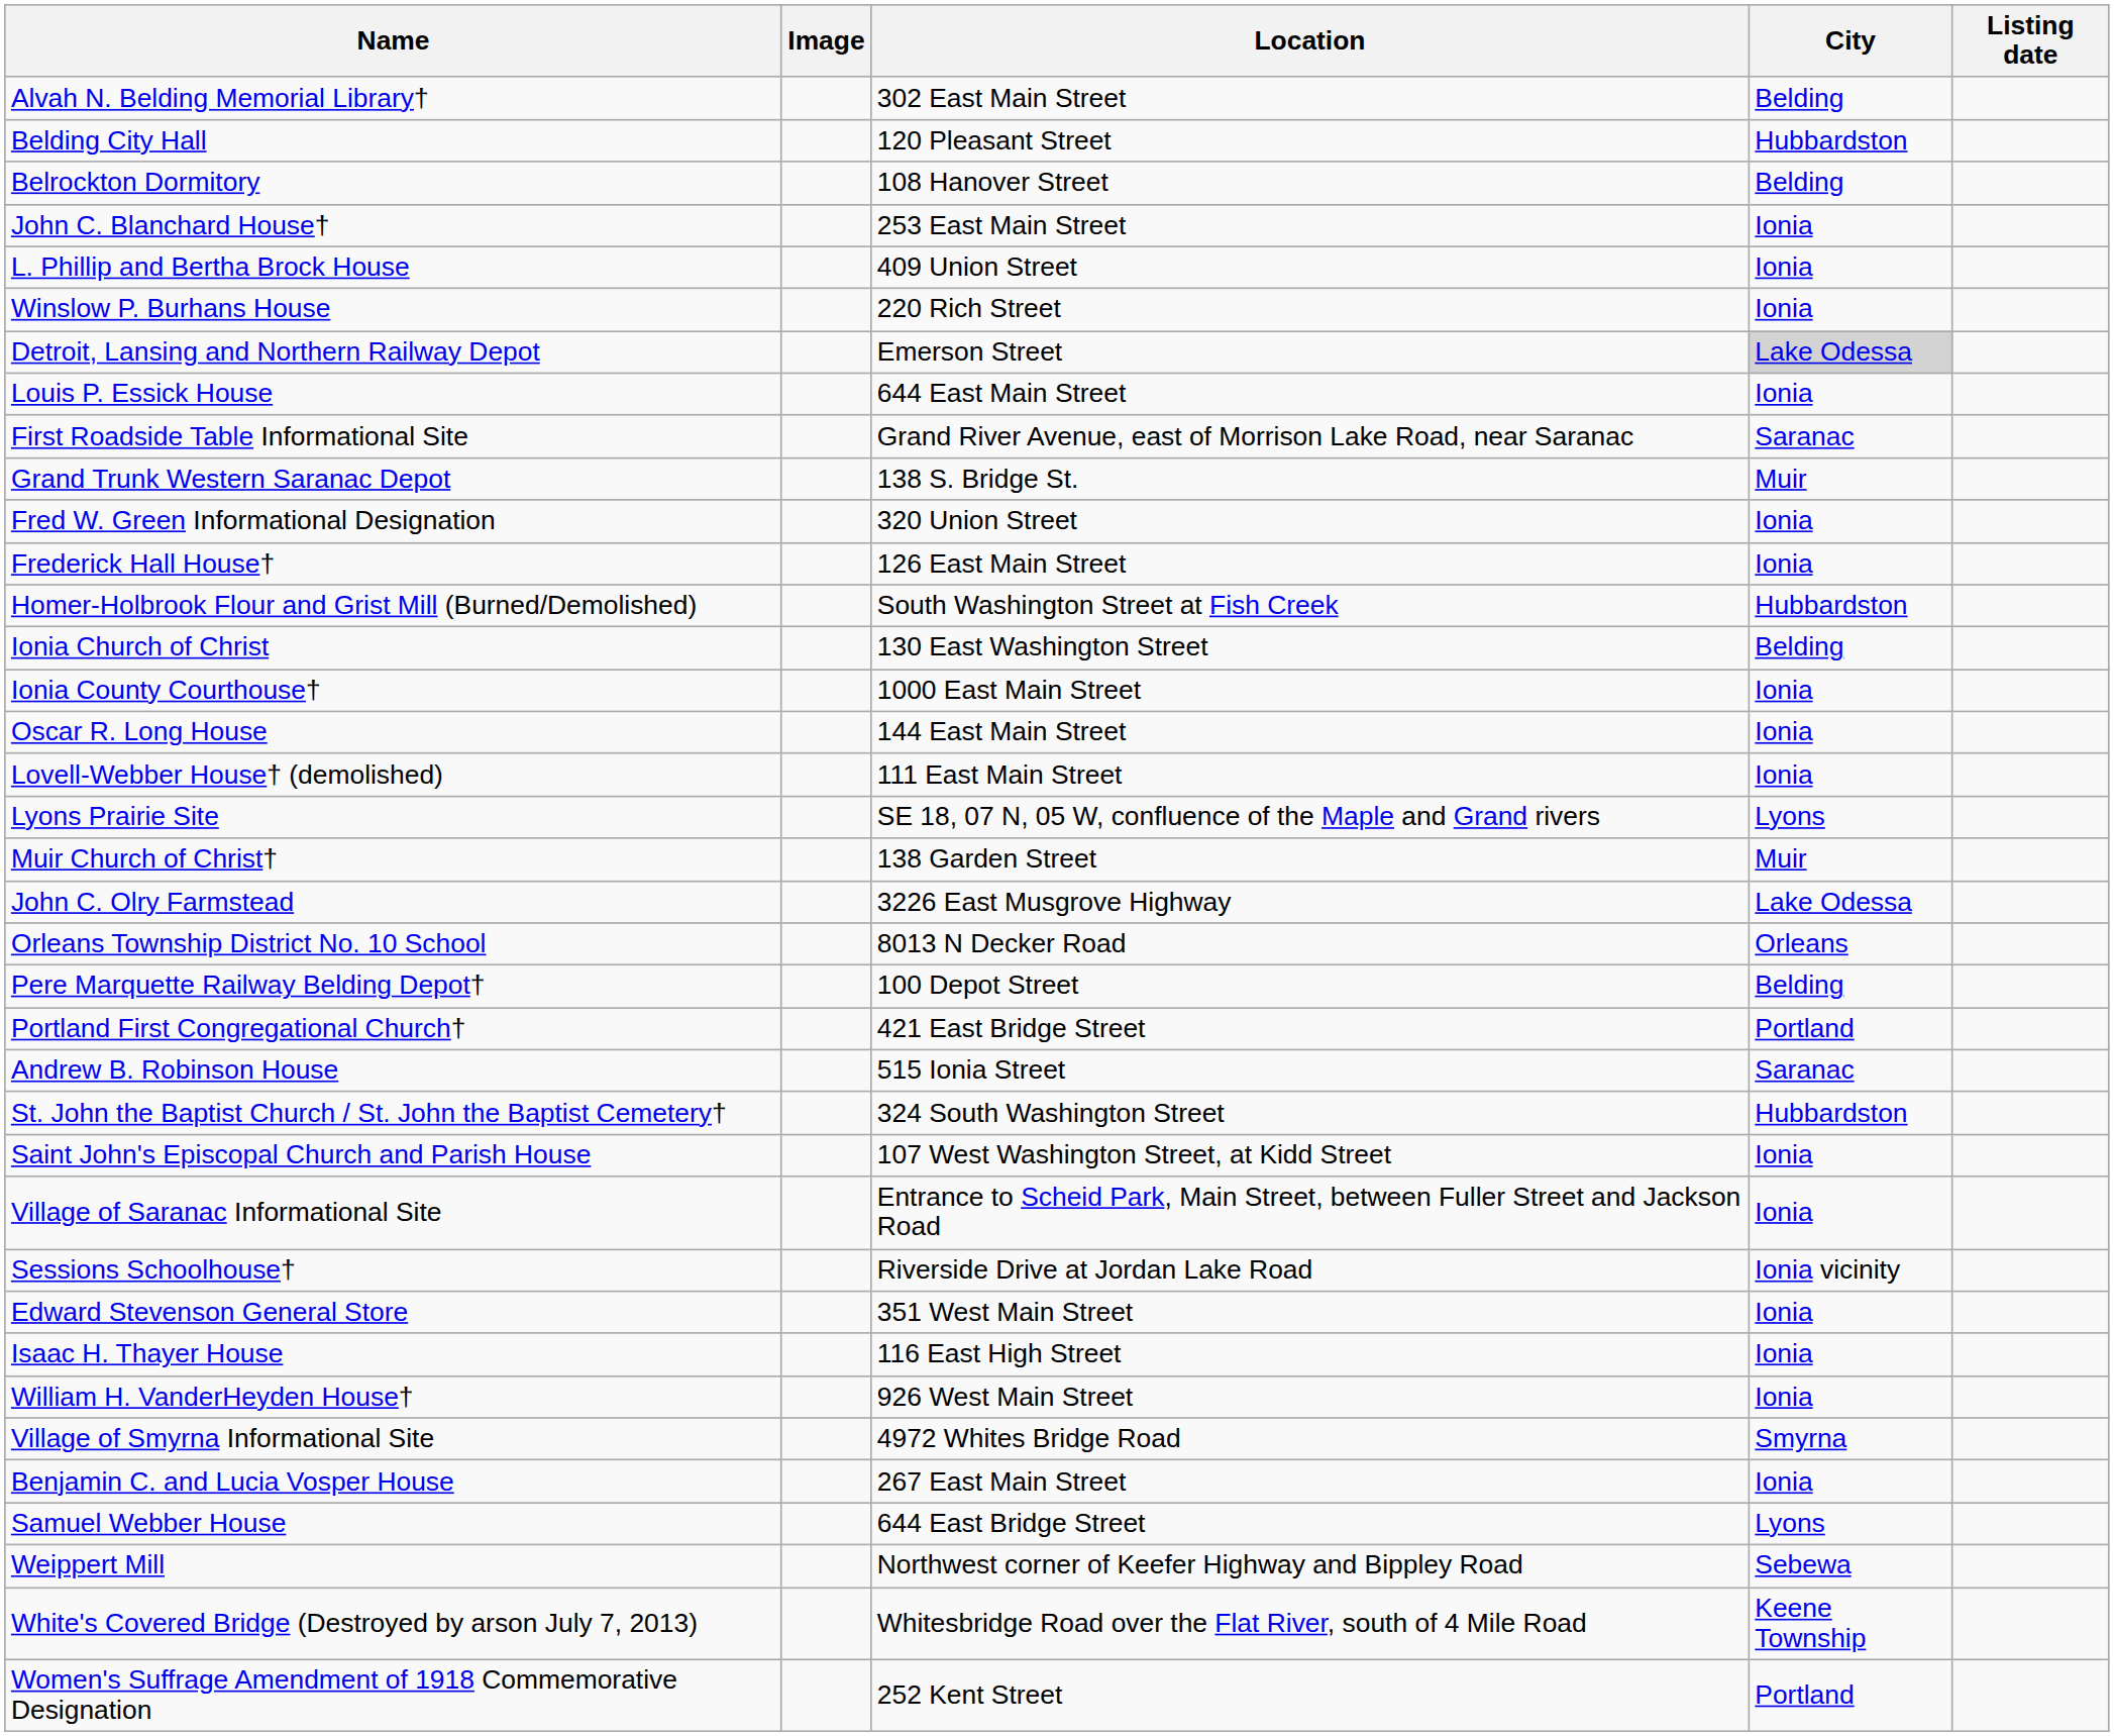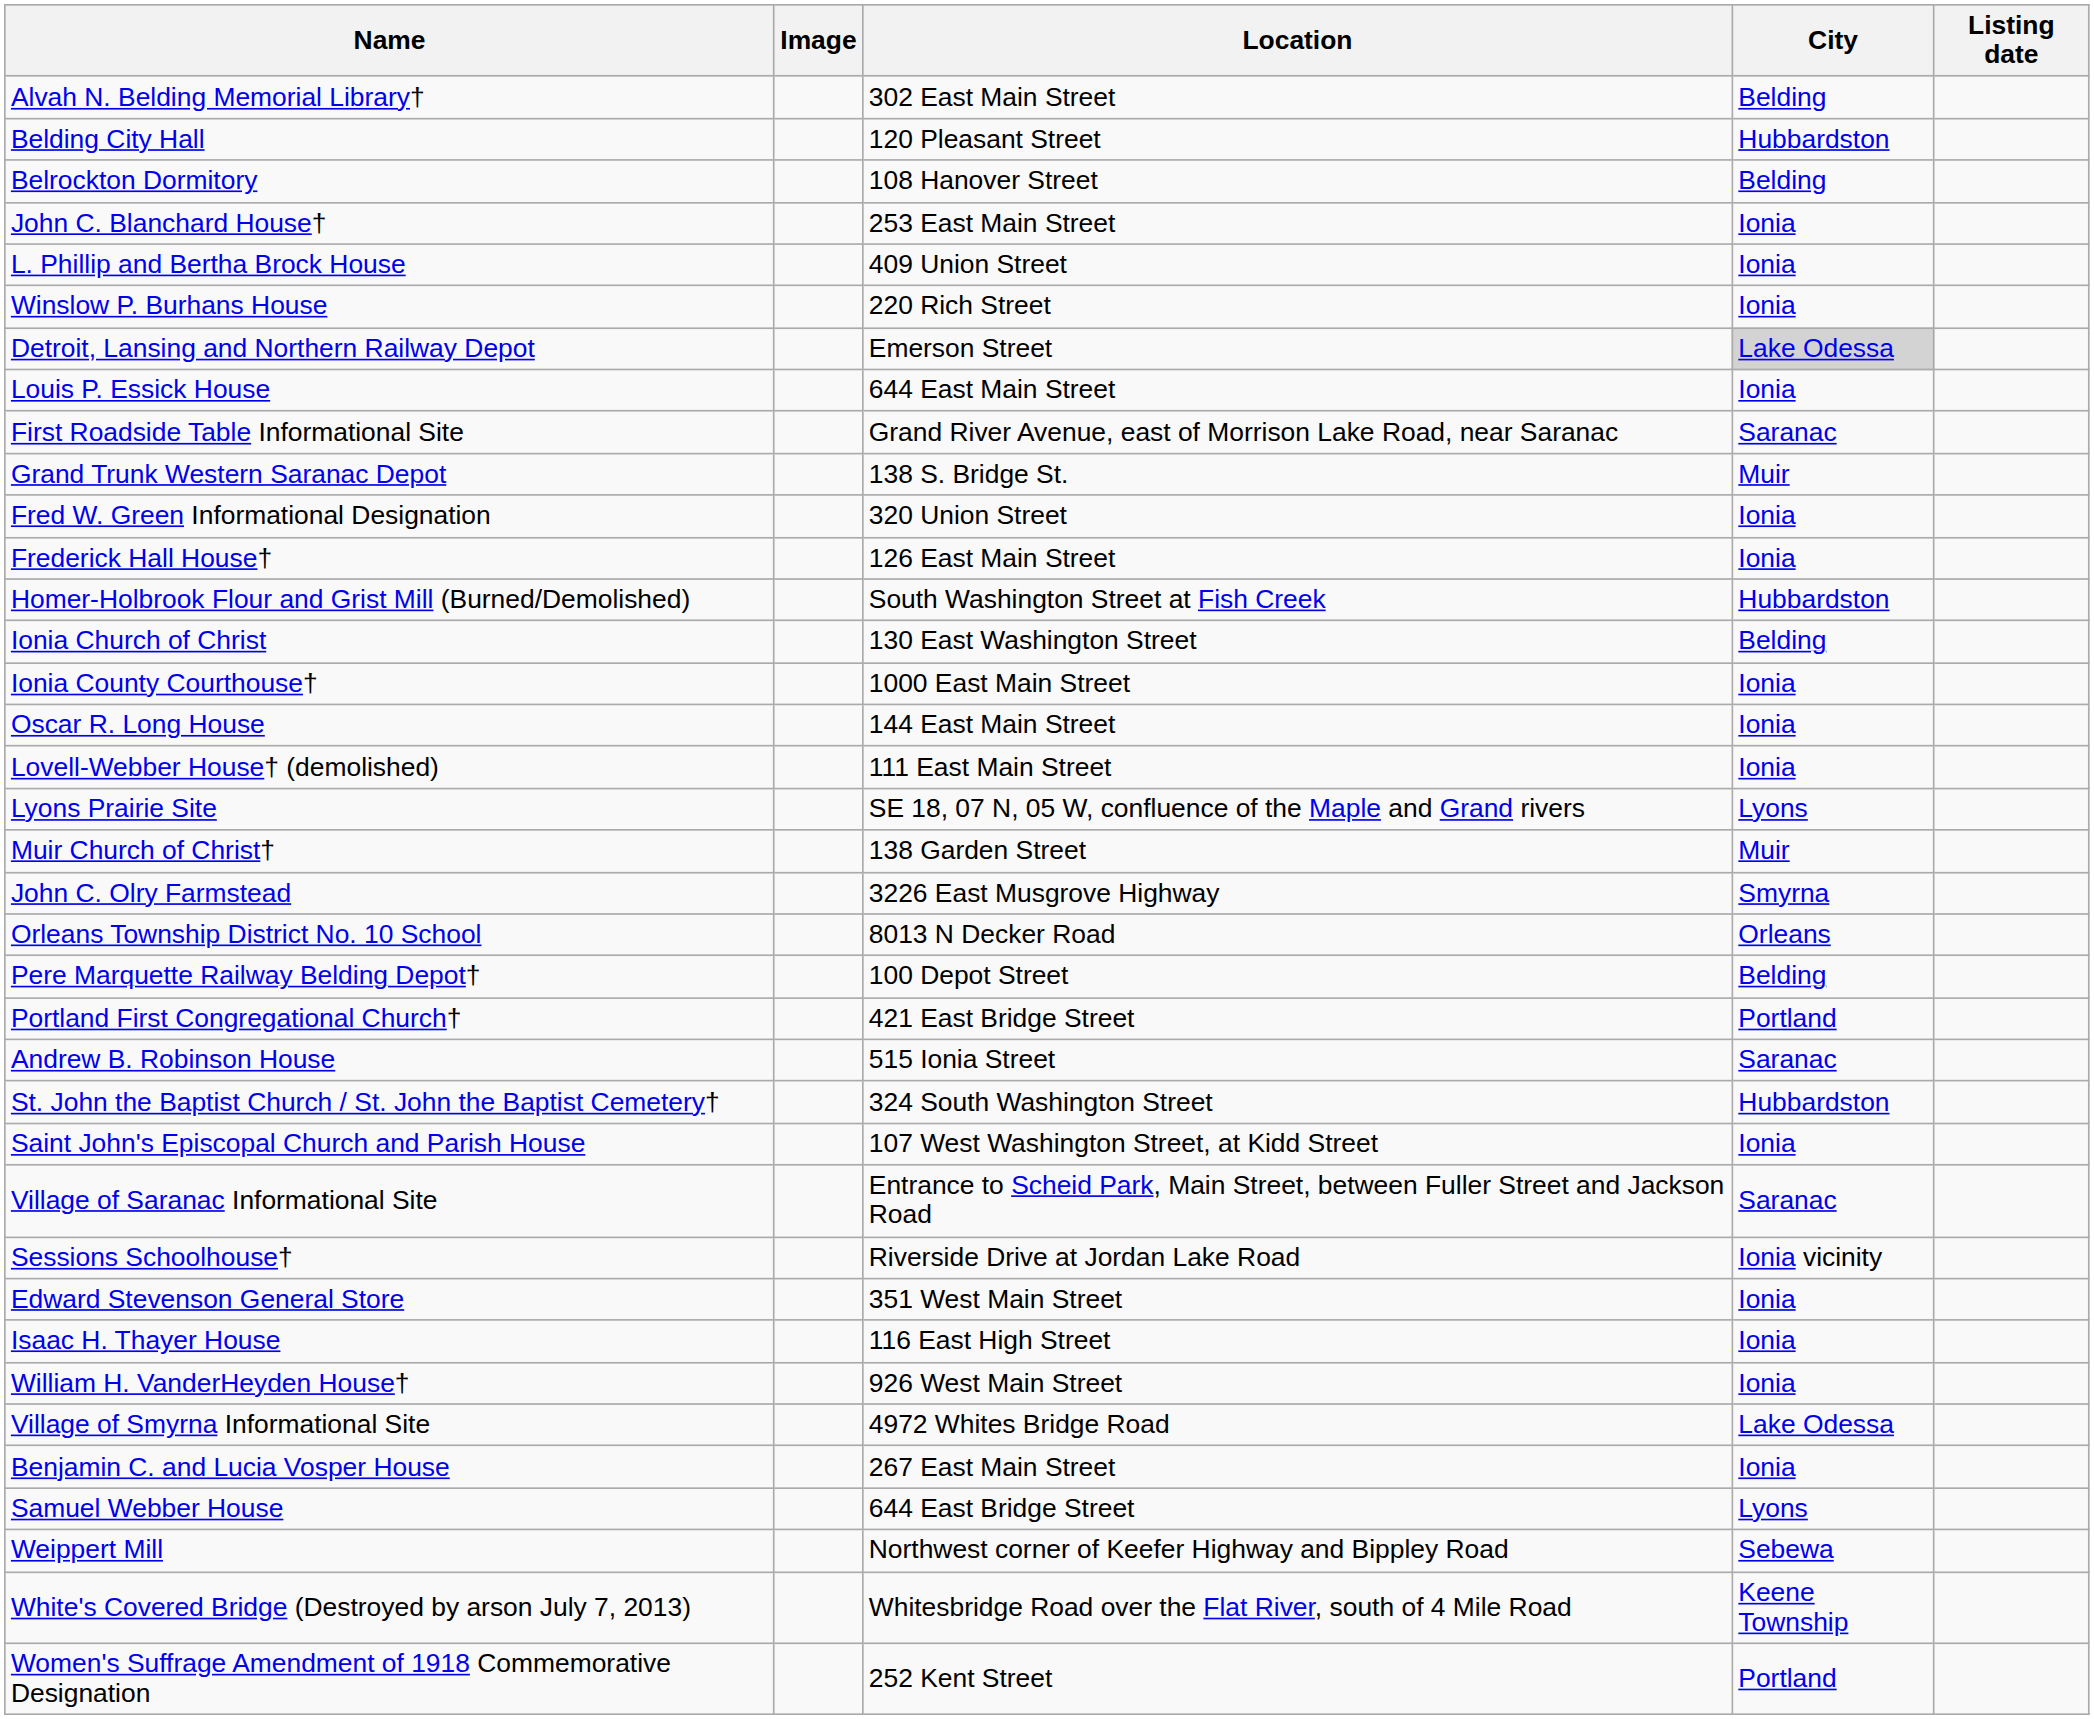John C. Olry Farmstead | City: Lake Odessa -> Smyrna
Village of Saranac Informational Site | City: Ionia -> Saranac
Village of Smyrna Informational Site | City: Smyrna -> Lake Odessa
